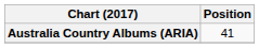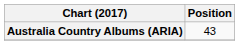Australia Country Albums (ARIA) | Position: 41 -> 43
